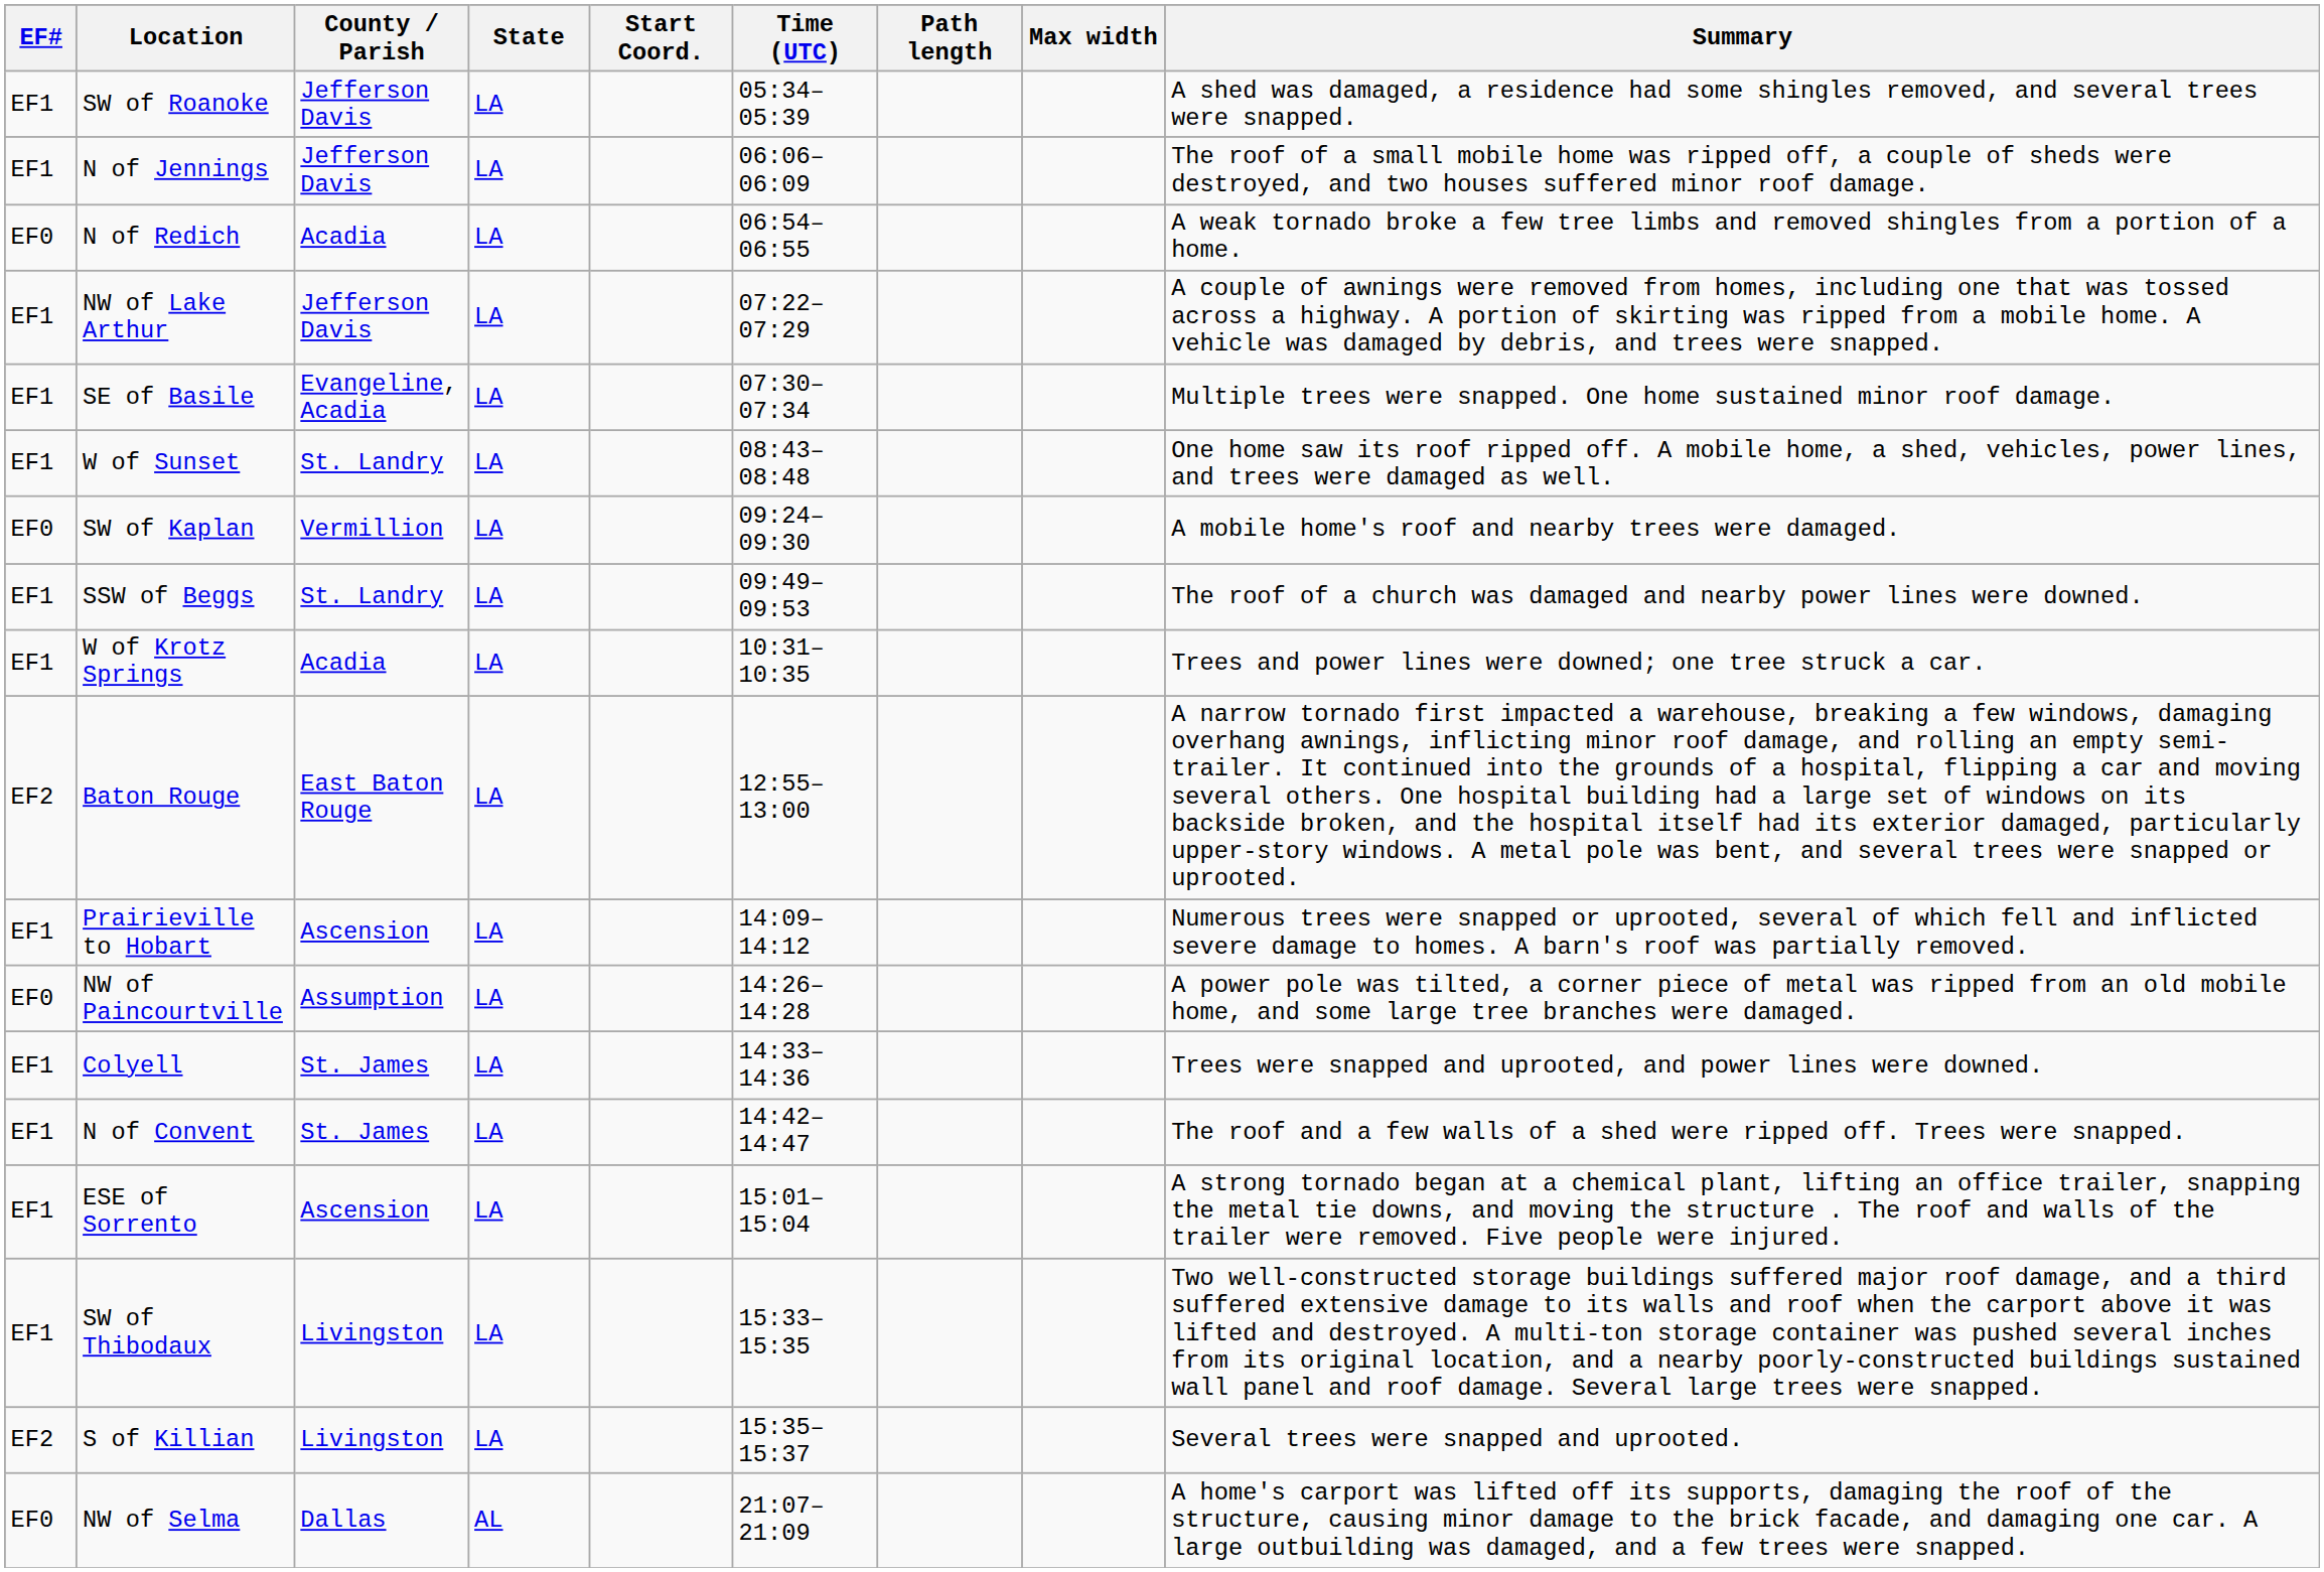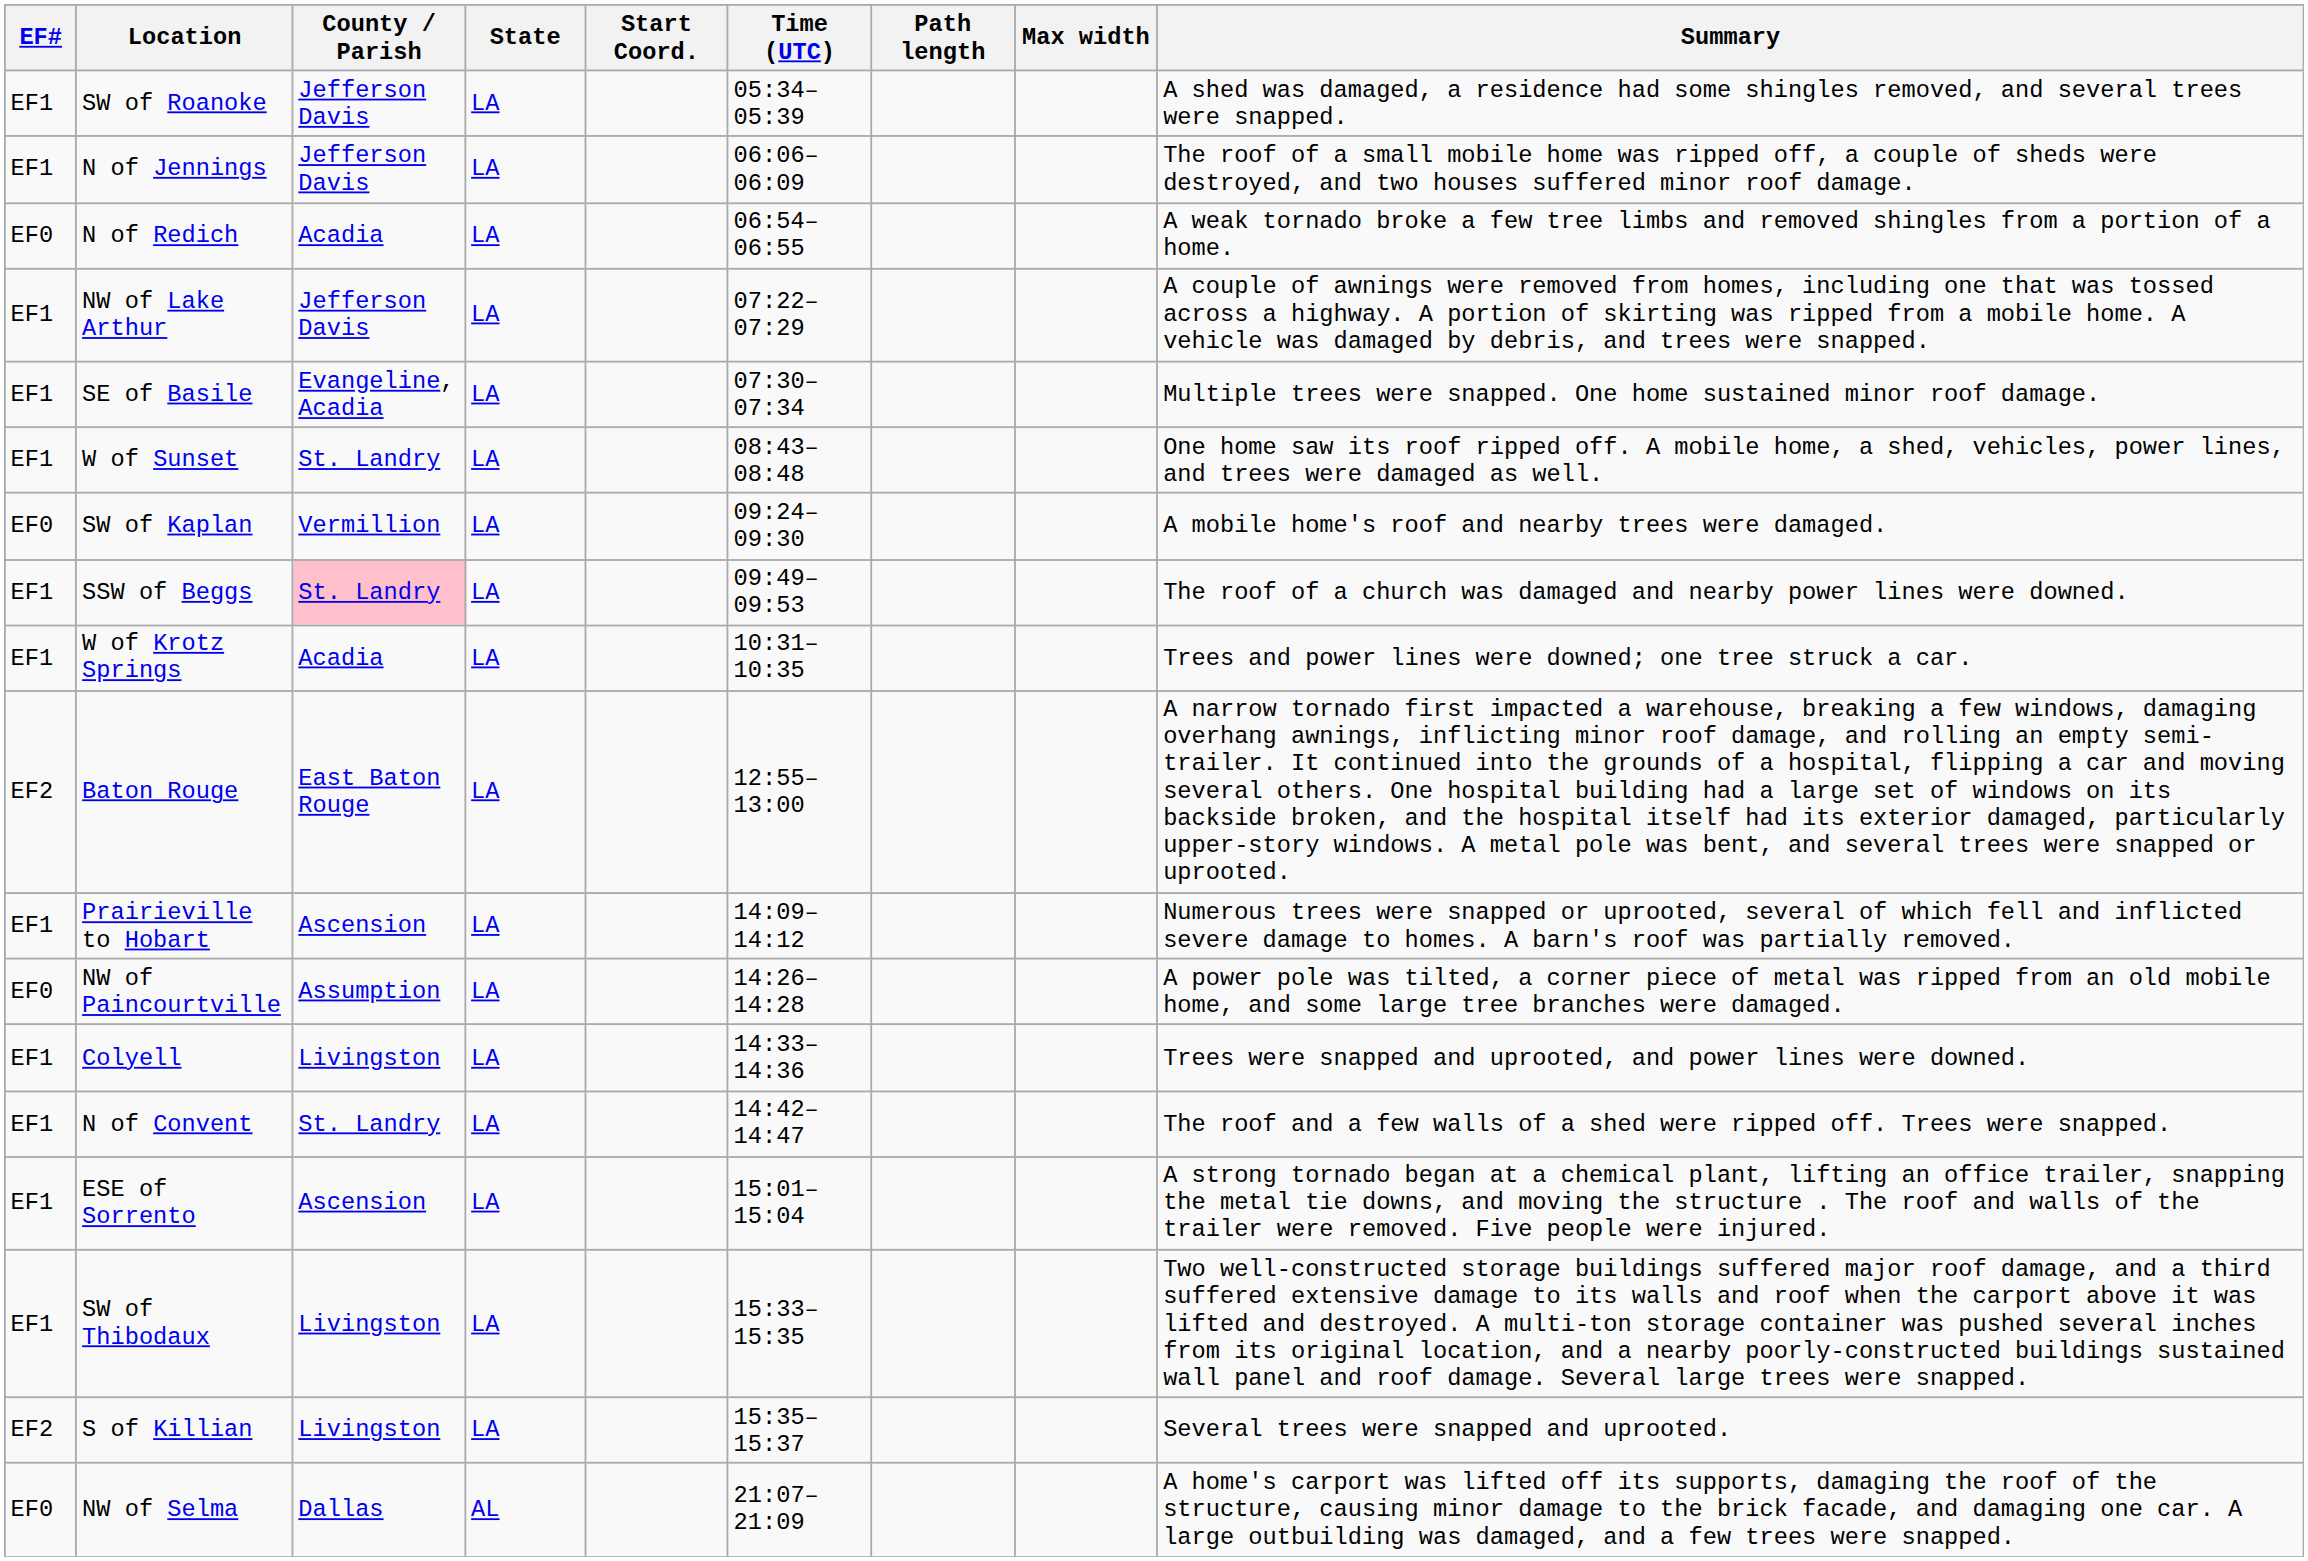SSW of Beggs | County / Parish: no background -> pink background
Colyell | County / Parish: St. James -> Livingston
N of Convent | County / Parish: St. James -> St. Landry
